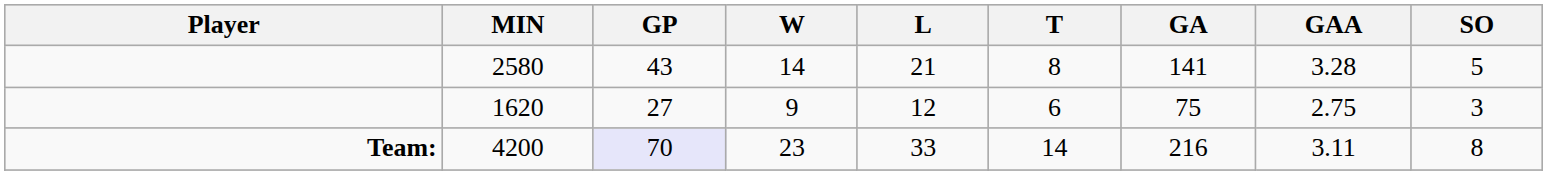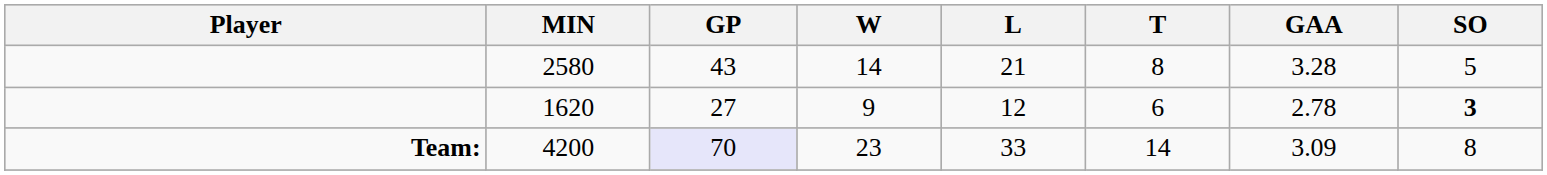- column: GA | 141 | 75 | 216
1620 | GAA: 2.75 -> 2.78
1620 | SO: normal -> bold
4200 | GAA: 3.11 -> 3.09
